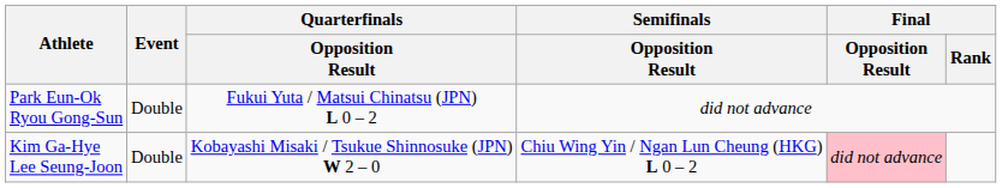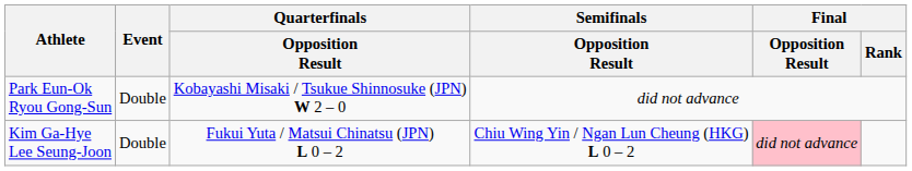Park Eun-Ok Ryou Gong-Sun | Quarterfinals / Opposition Result: Fukui Yuta / Matsui Chinatsu (JPN) L 0 – 2 -> Kobayashi Misaki / Tsukue Shinnosuke (JPN) W 2 – 0
Kim Ga-Hye Lee Seung-Joon | Quarterfinals / Opposition Result: Kobayashi Misaki / Tsukue Shinnosuke (JPN) W 2 – 0 -> Fukui Yuta / Matsui Chinatsu (JPN) L 0 – 2
